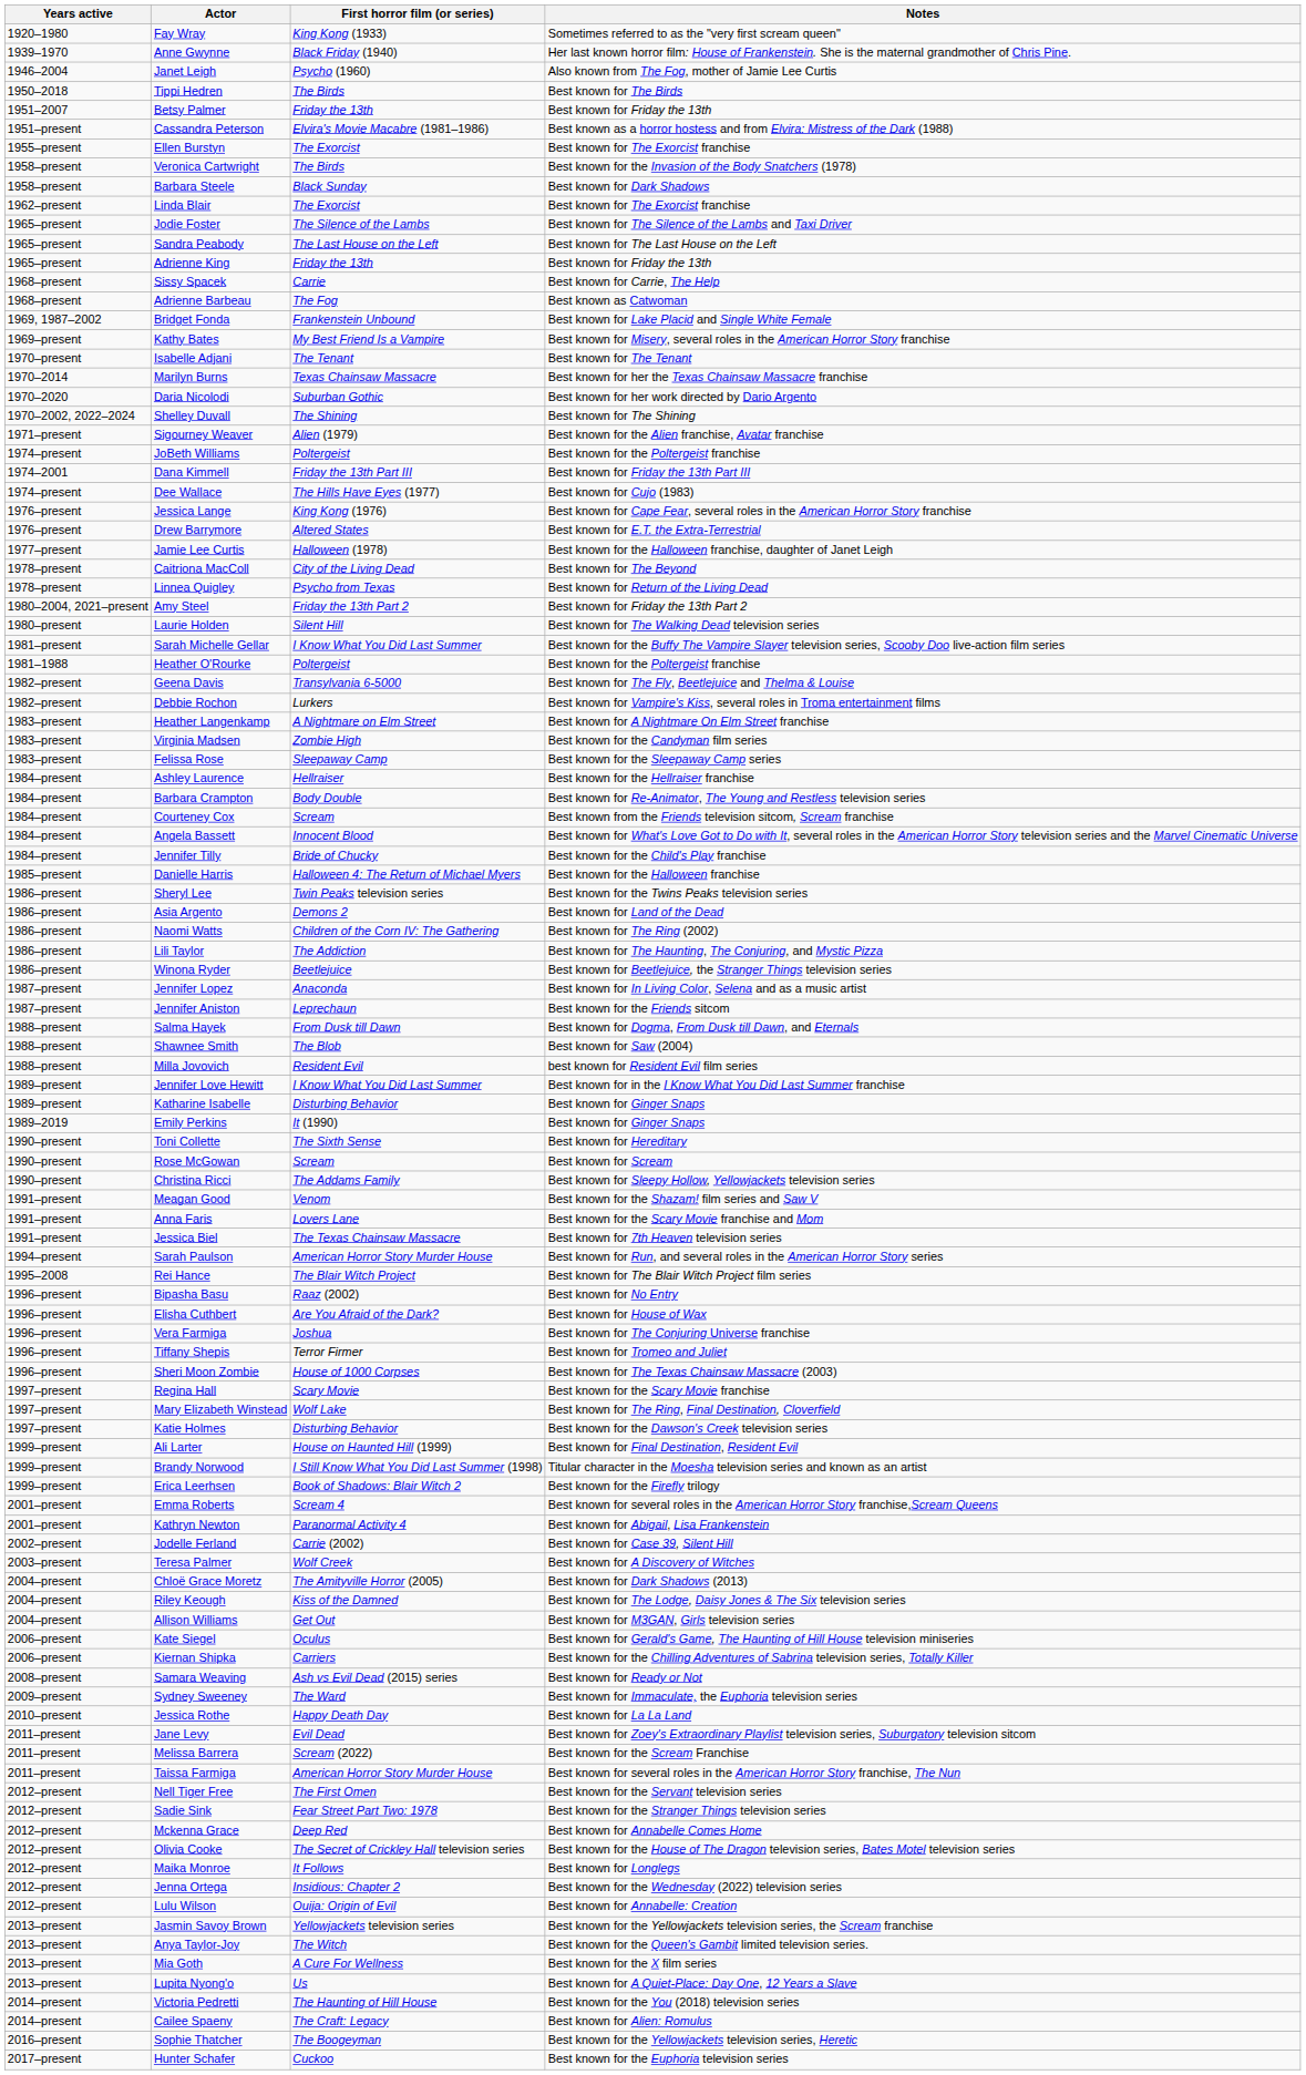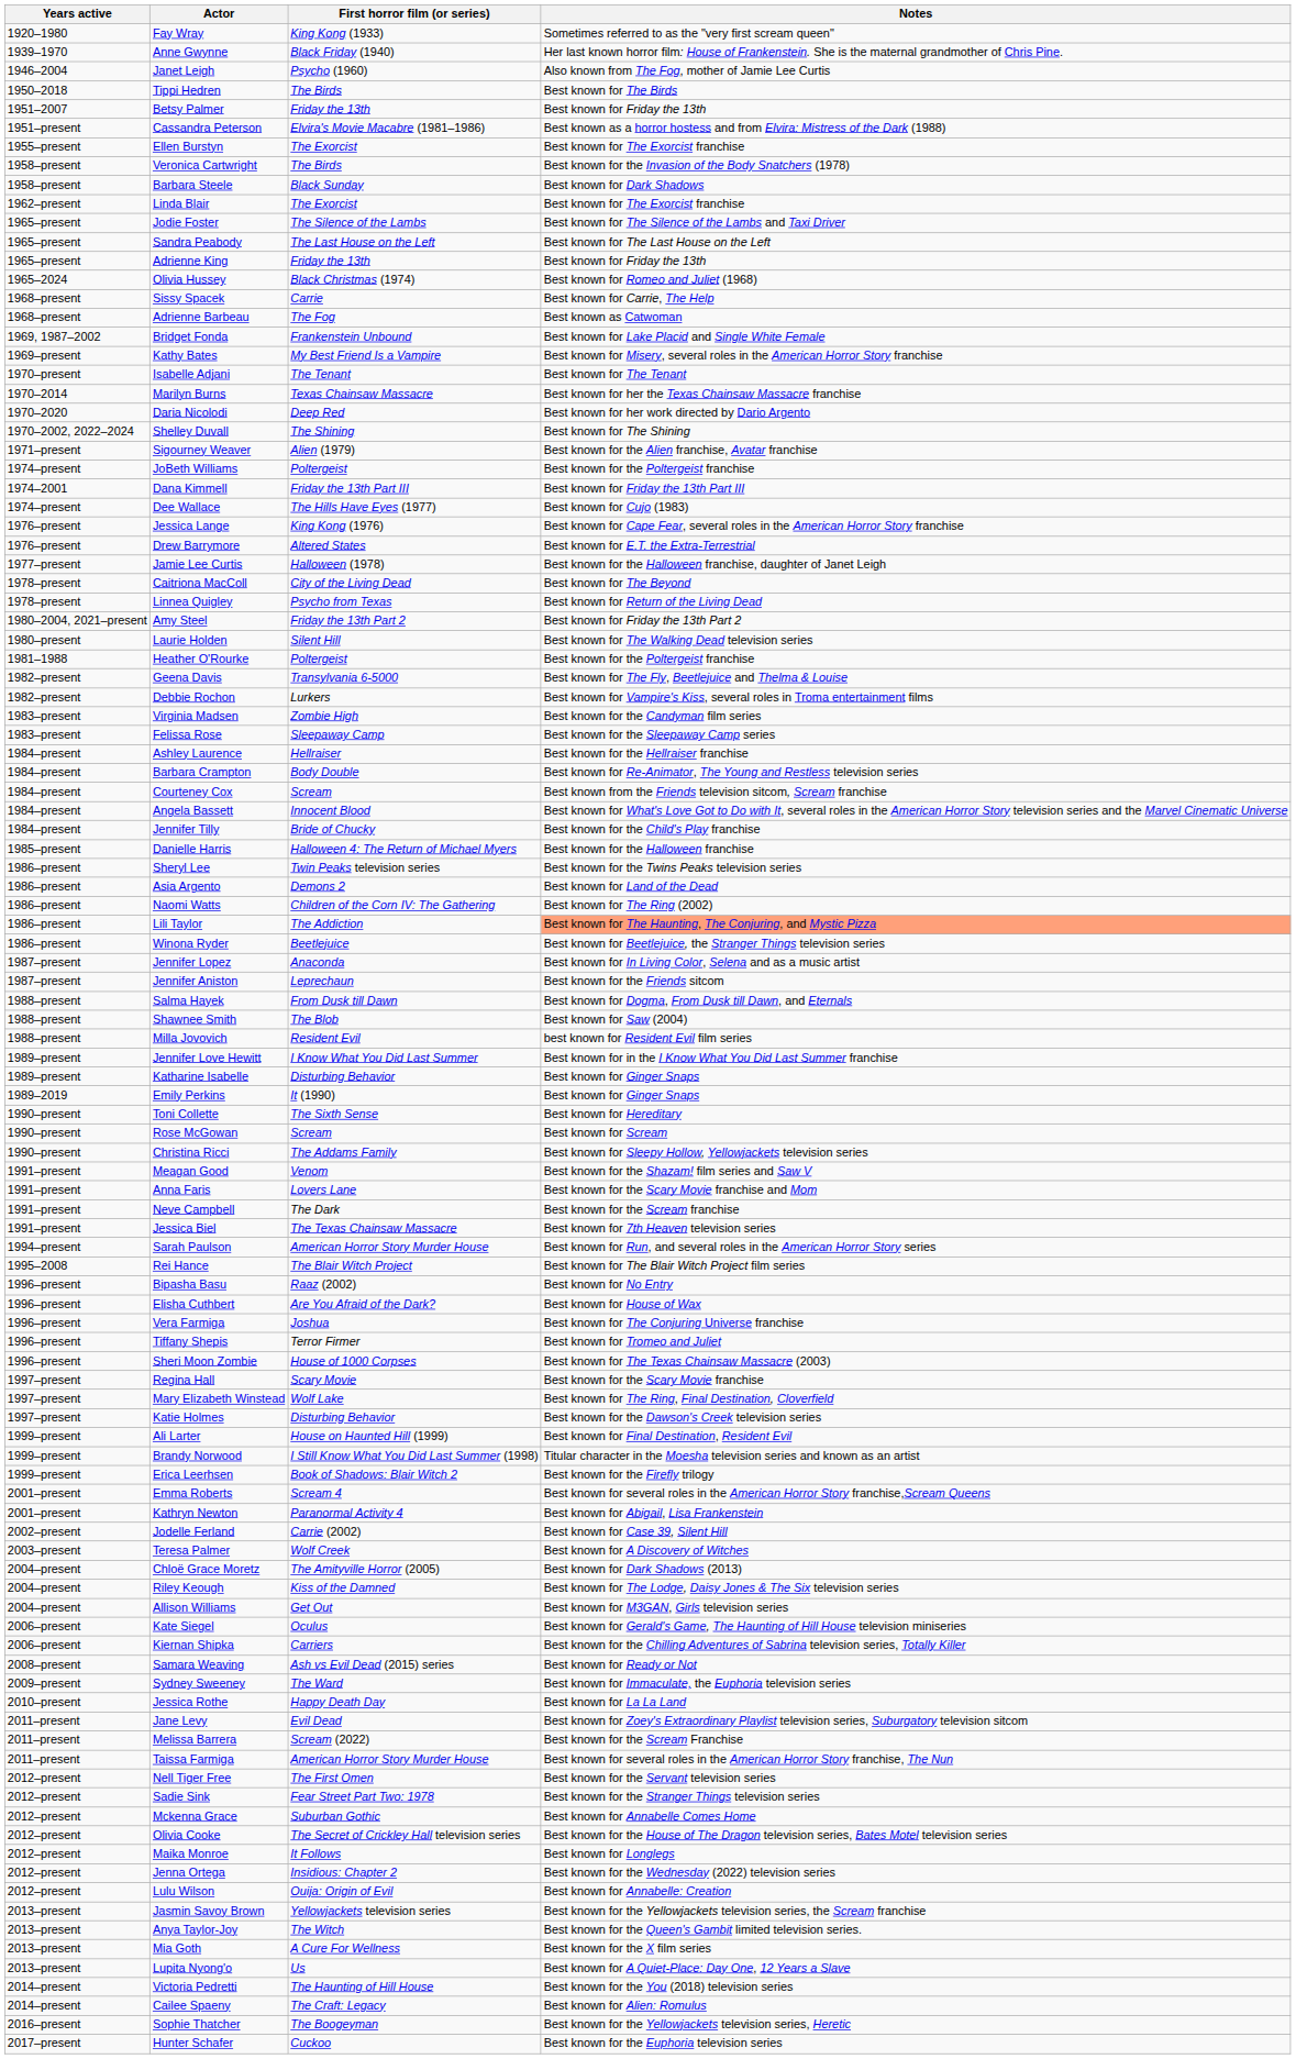+ row: 1965–2024 | Olivia Hussey | Black Christmas (1974) | Best known for Romeo and Juliet (1968)
Daria Nicolodi | First horror film (or series): Suburban Gothic -> Deep Red
- row: 1981–present | Sarah Michelle Gellar | I Know What You Did Last Summer | Best known for the Buffy The Vampire Slayer television series, Scooby Doo live-action film series
- row: 1983–present | Heather Langenkamp | A Nightmare on Elm Street | Best known for A Nightmare On Elm Street franchise
Lili Taylor | Notes: no background -> lightsalmon background
+ row: 1991–present | Neve Campbell | The Dark | Best known for the Scream franchise
Mckenna Grace | First horror film (or series): Deep Red -> Suburban Gothic
